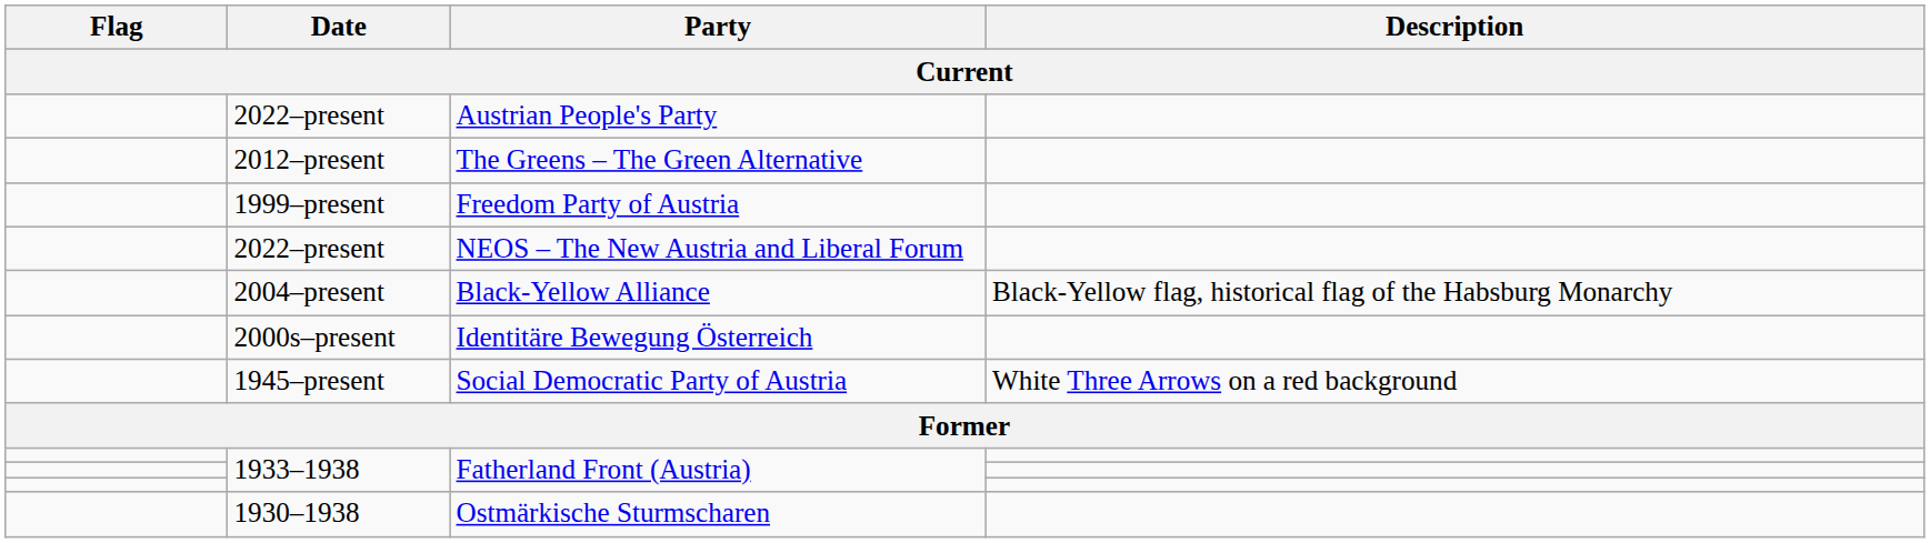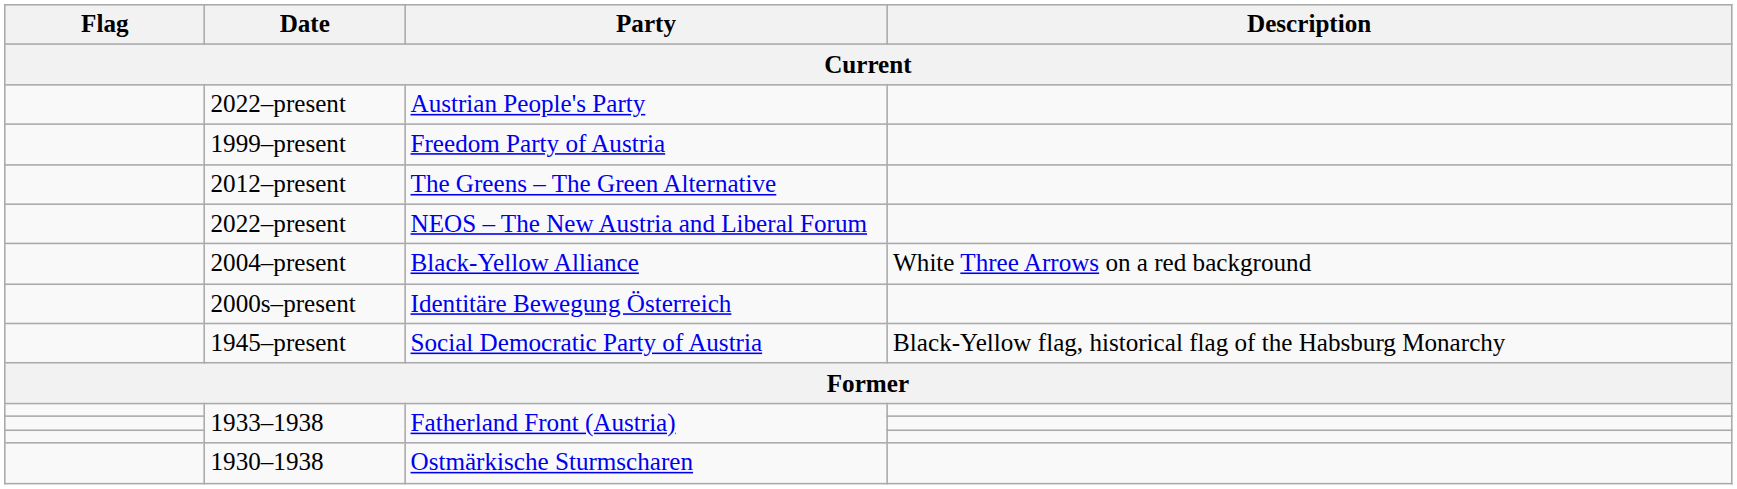rows swapped: Freedom Party of Austria <-> The Greens – The Green Alternative
Black-Yellow Alliance | Description: Black-Yellow flag, historical flag of the Habsburg Monarchy -> White Three Arrows on a red background
Social Democratic Party of Austria | Description: White Three Arrows on a red background -> Black-Yellow flag, historical flag of the Habsburg Monarchy
